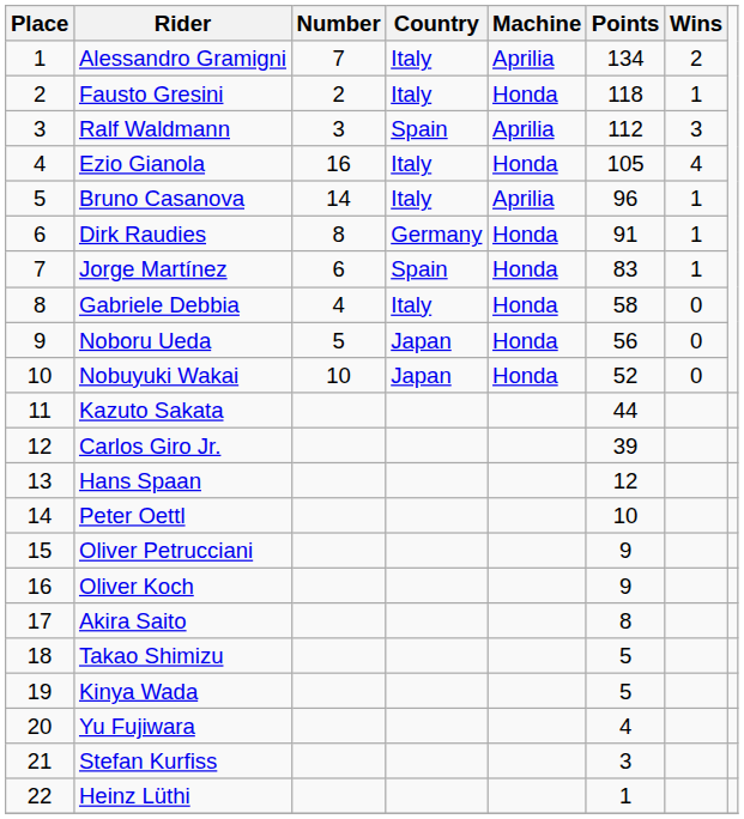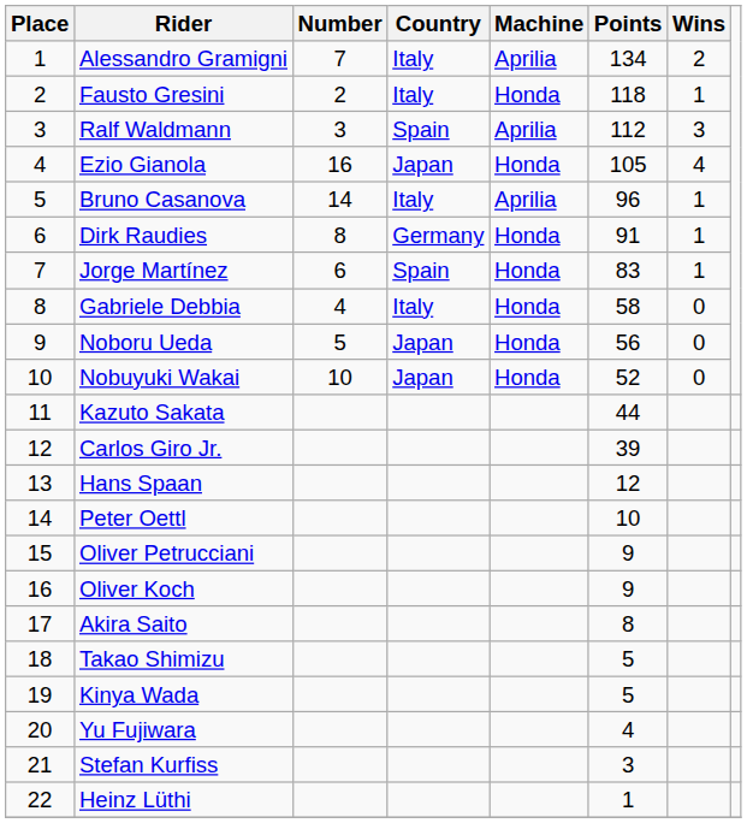Ezio Gianola | Country: Italy -> Japan
